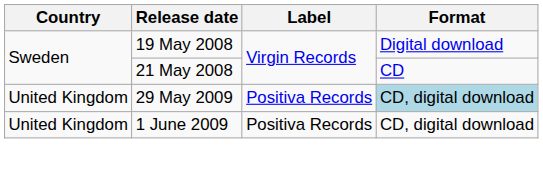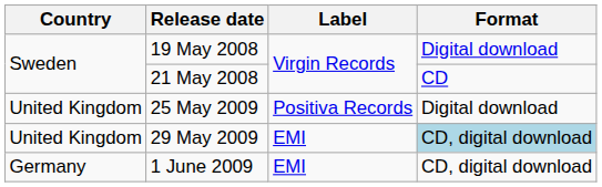+ row: United Kingdom | 25 May 2009 | Positiva Records | Digital download
29 May 2009 | Label: Positiva Records -> EMI
1 June 2009 | Country: United Kingdom -> Germany
1 June 2009 | Label: Positiva Records -> EMI
